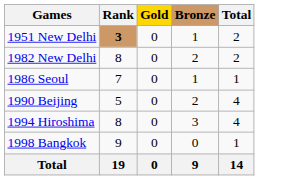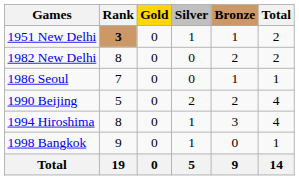+ column: Silver | 1 | 0 | 0 | 2 | 1 | 1 | 5
